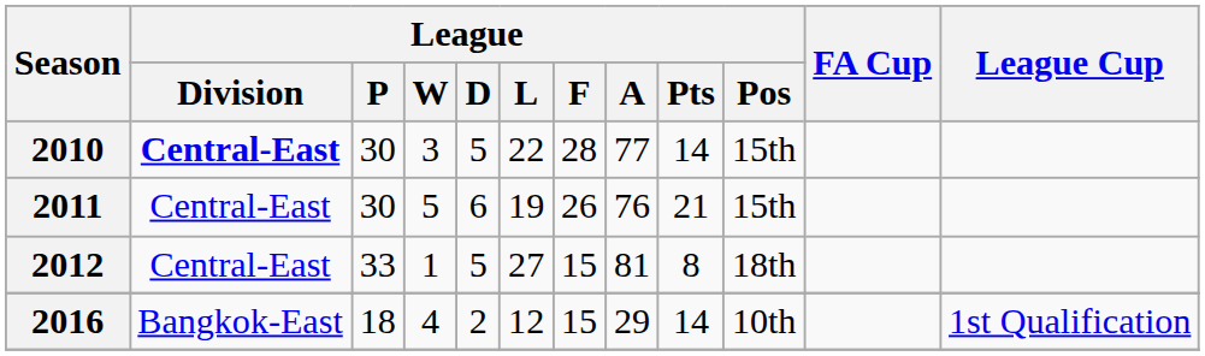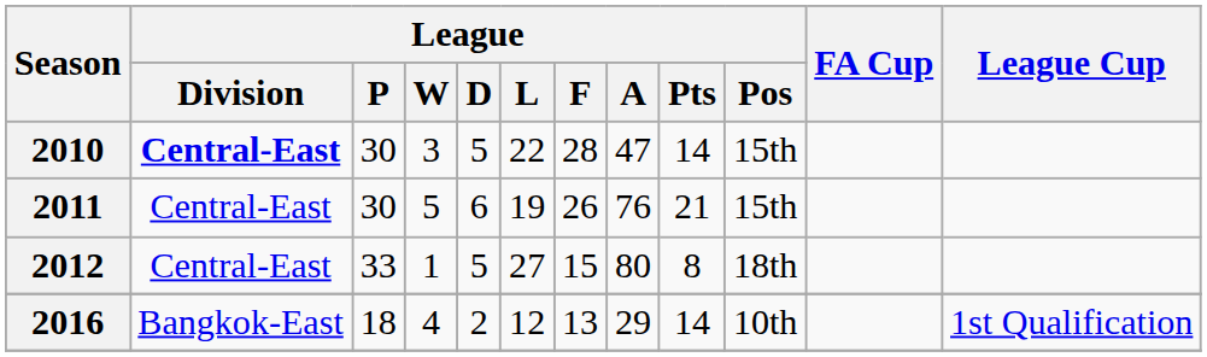2010 | League / A: 77 -> 47
2012 | League / A: 81 -> 80
2016 | League / F: 15 -> 13
